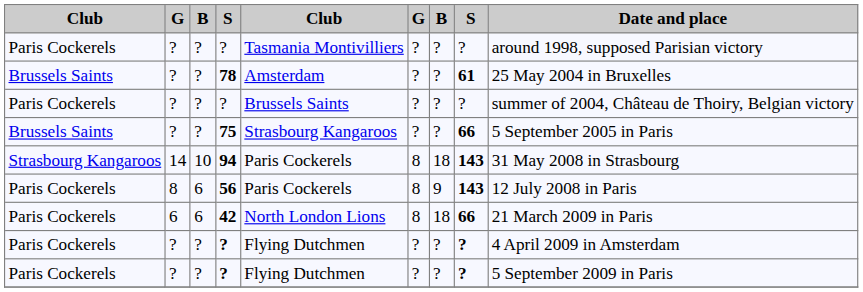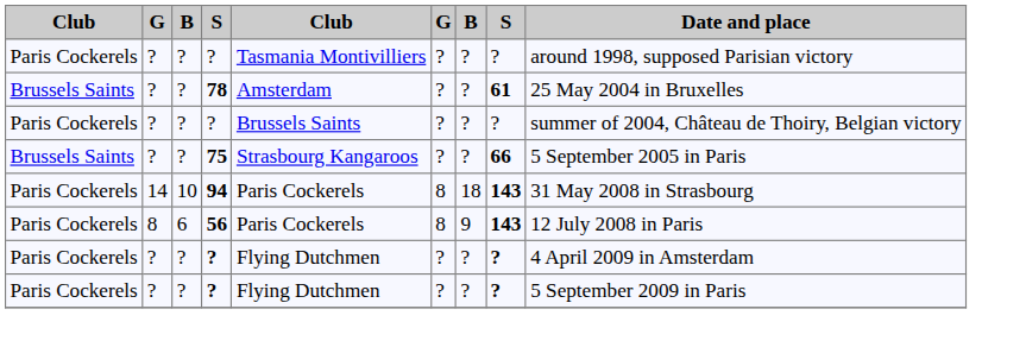94 | column 1: Strasbourg Kangaroos -> Paris Cockerels
- row: Paris Cockerels | 6 | 6 | 42 | North London Lions | 8 | 18 | 66 | 21 March 2009 in Paris
